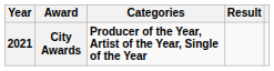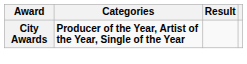- column: Year | 2021
